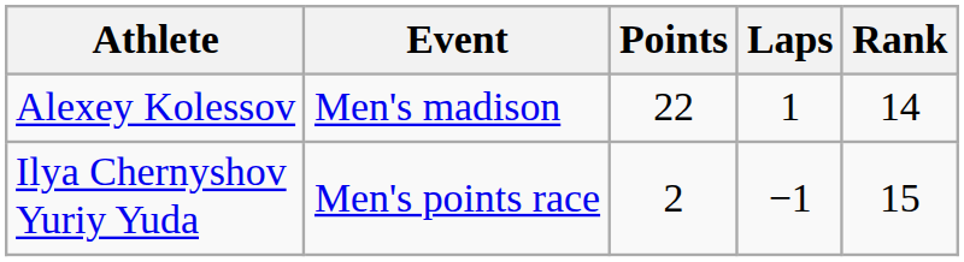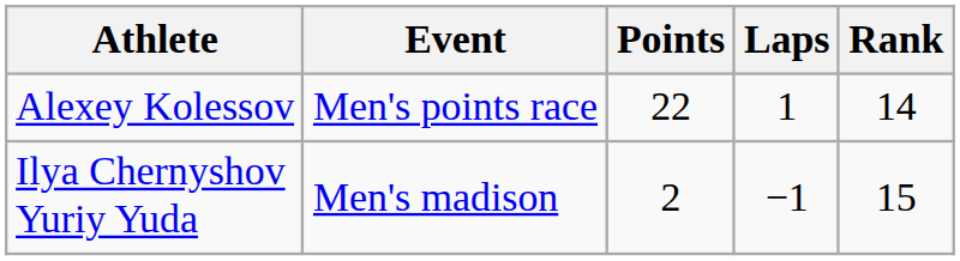Alexey Kolessov | Event: Men's madison -> Men's points race
Ilya Chernyshov Yuriy Yuda | Event: Men's points race -> Men's madison
